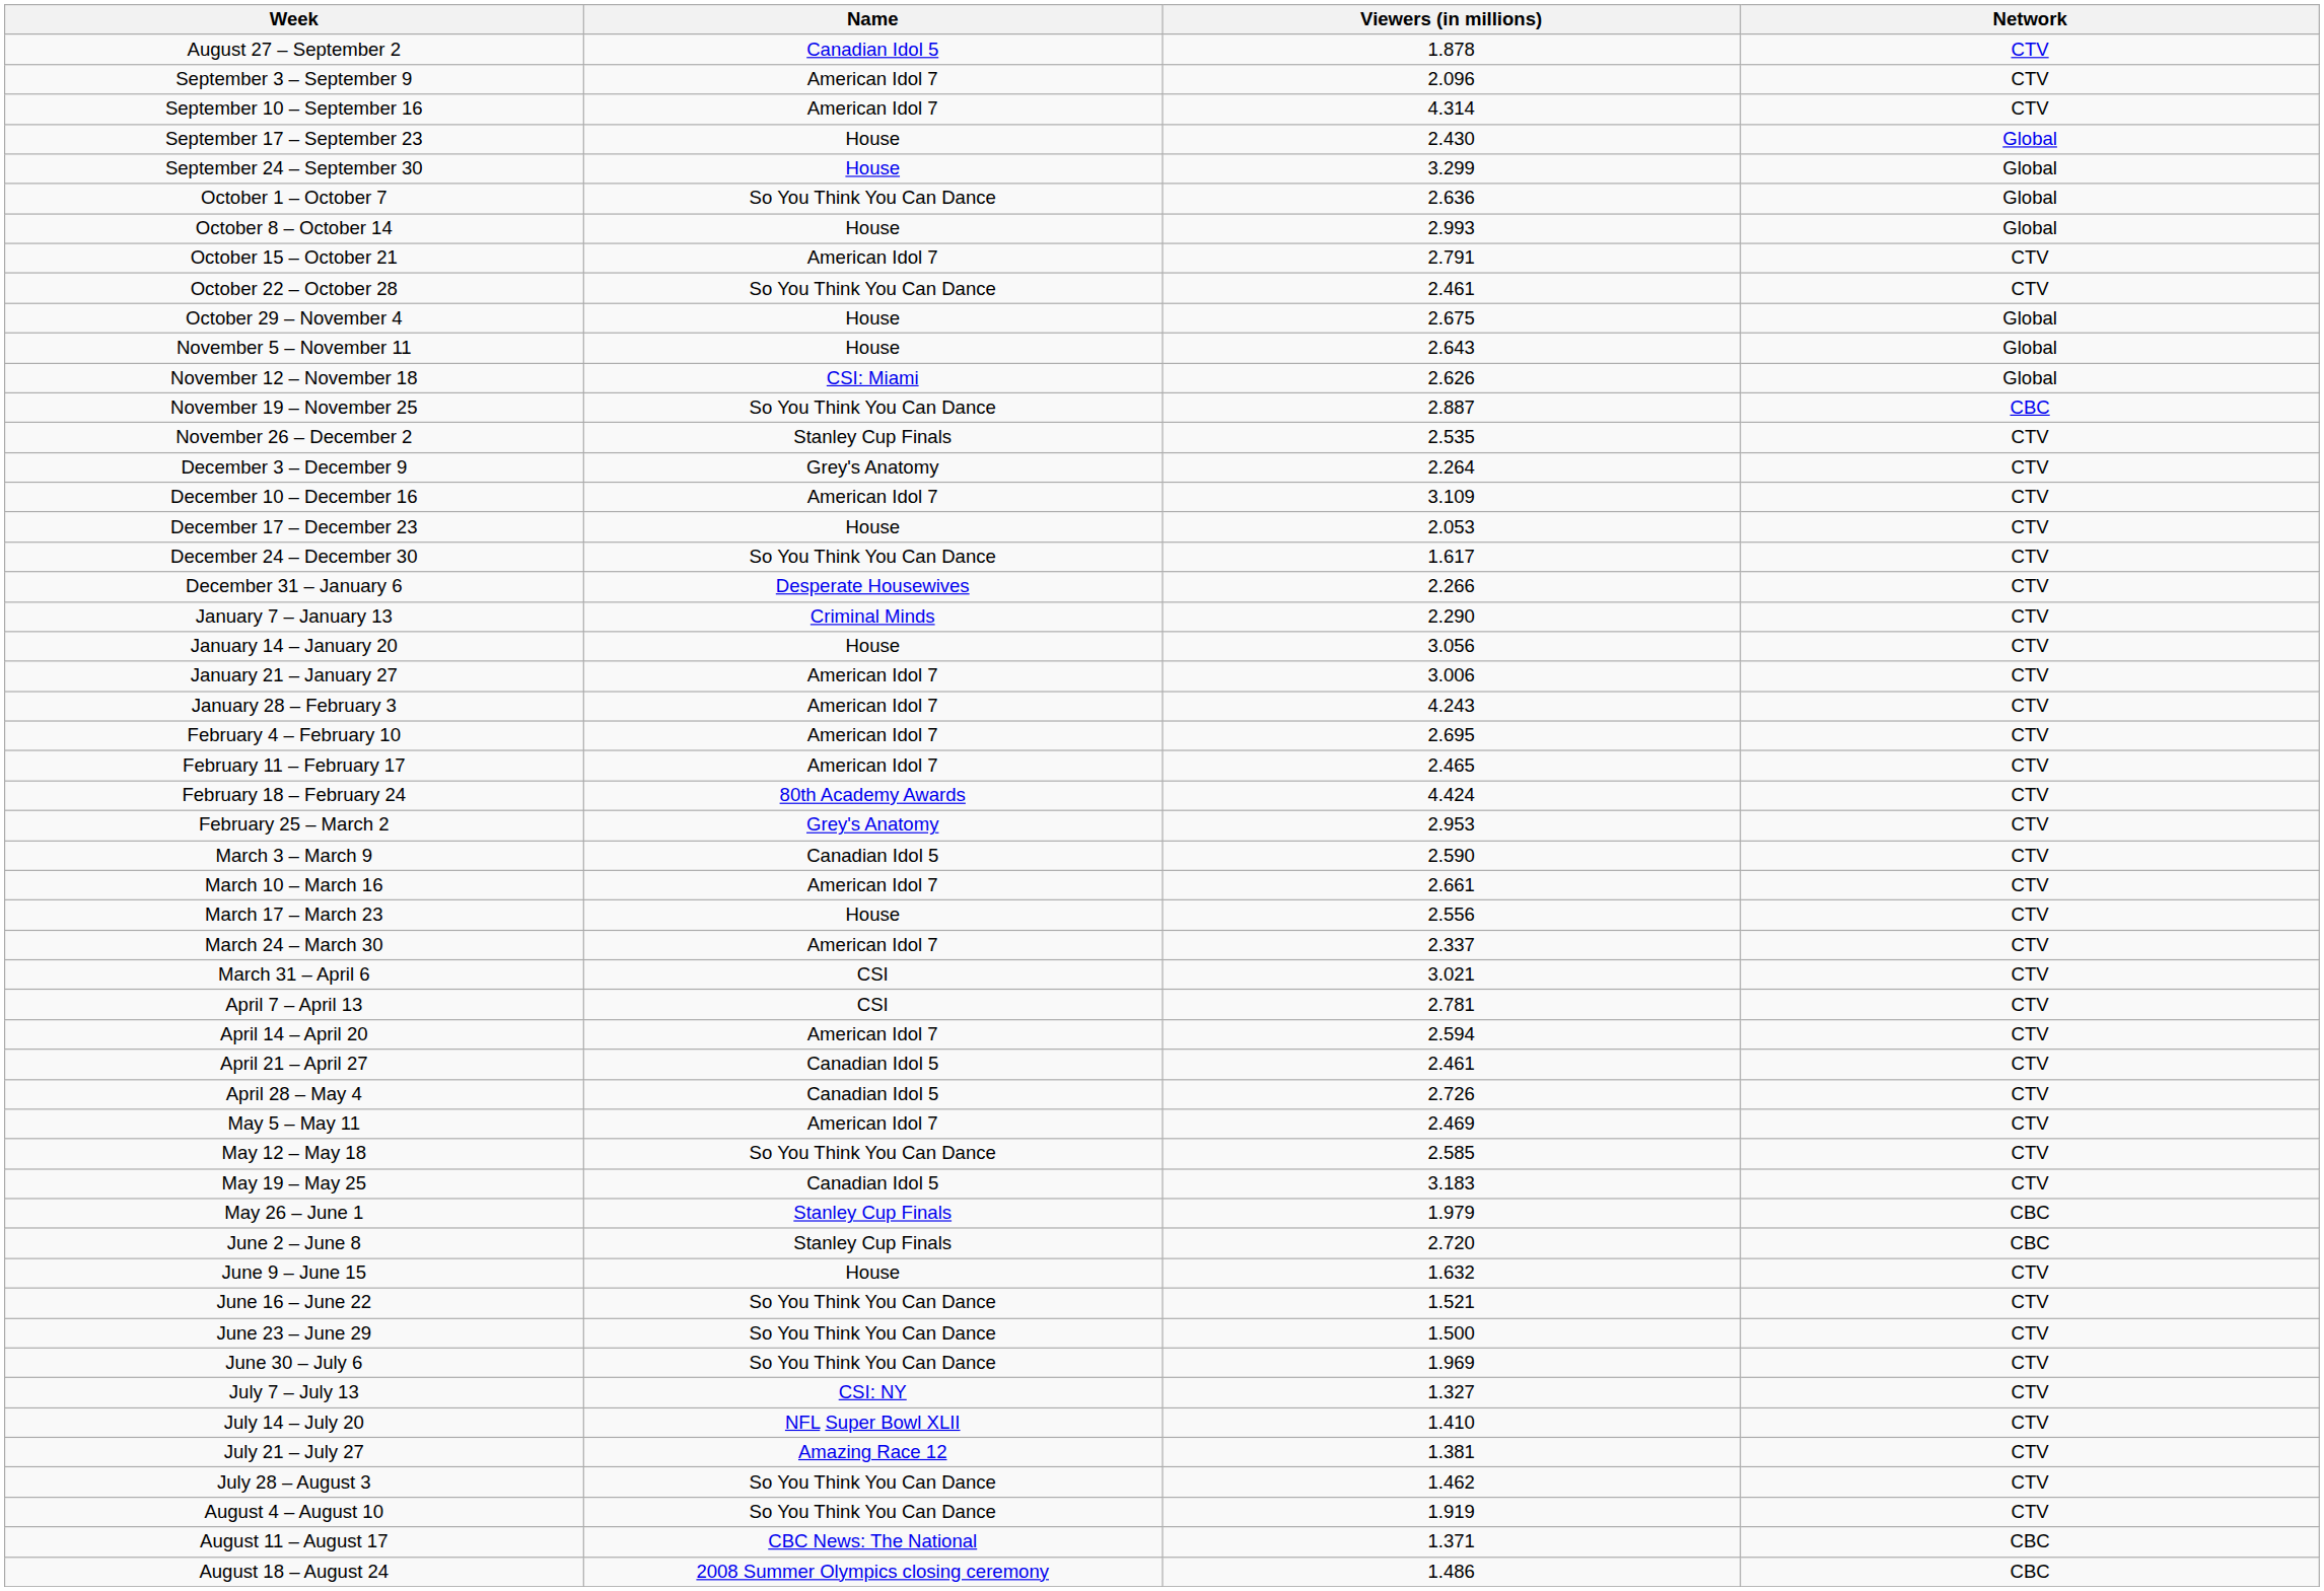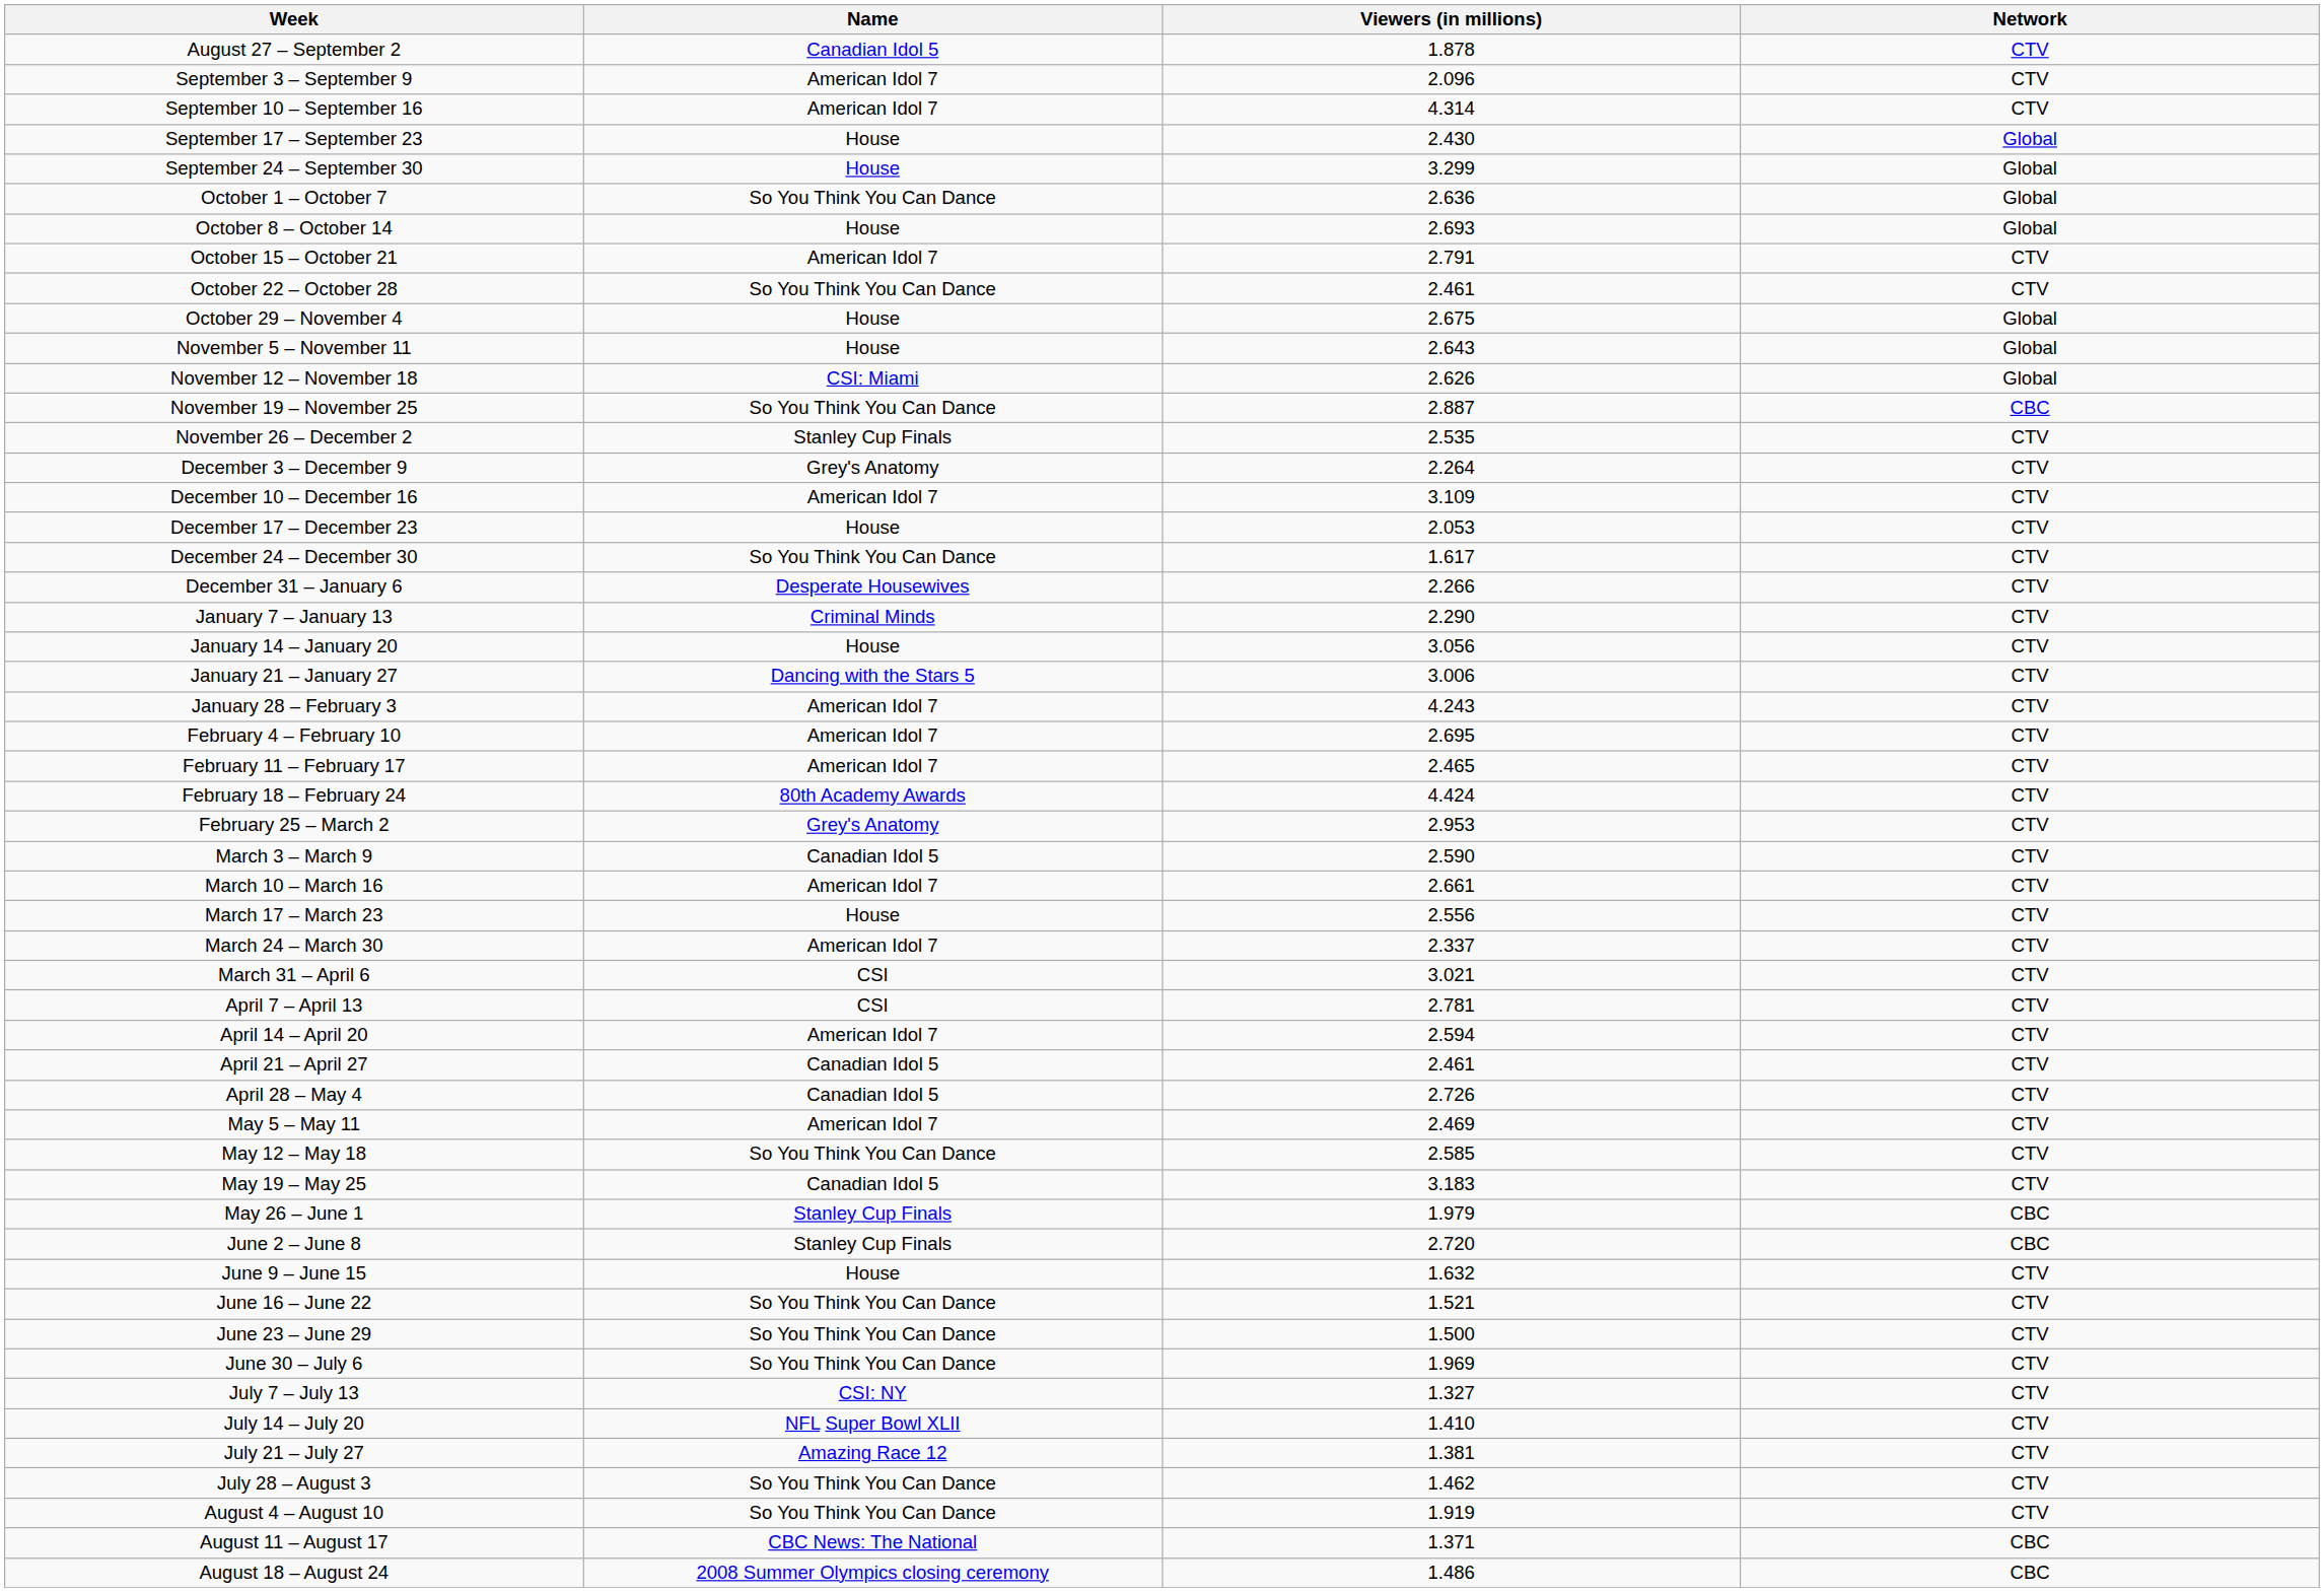October 8 – October 14 | Viewers (in millions): 2.993 -> 2.693
January 21 – January 27 | Name: American Idol 7 -> Dancing with the Stars 5
